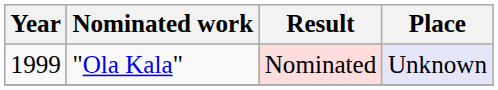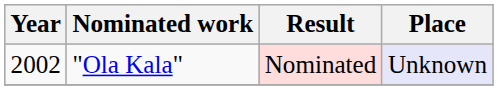"Ola Kala" | Year: 1999 -> 2002
